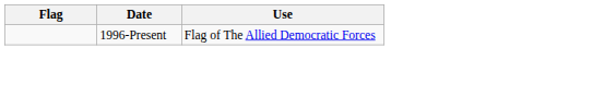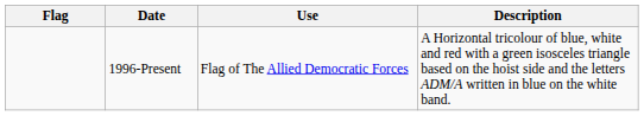+ column: Description | A Horizontal tricolour of blue, white and red with a green isosceles triangle based on the hoist side and the letters ADM/A written in blue on the white band.
